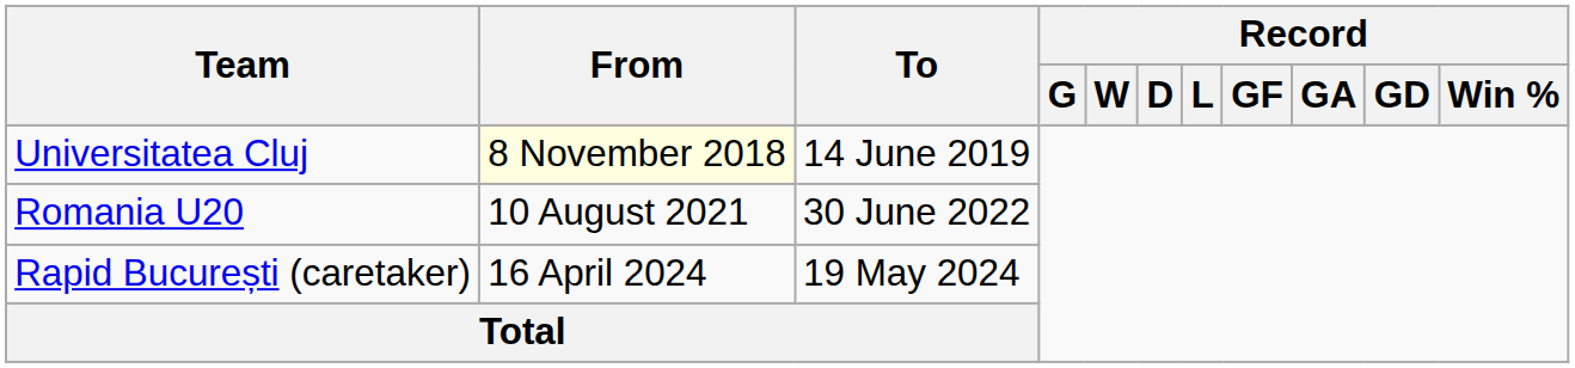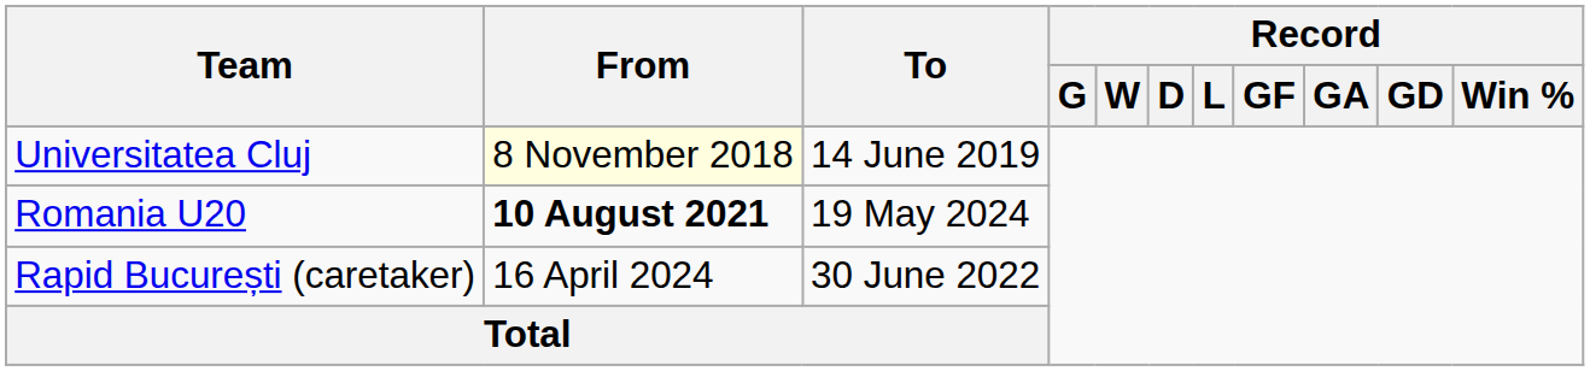Romania U20 | From: normal -> bold
Romania U20 | To: 30 June 2022 -> 19 May 2024
Rapid București (caretaker) | To: 19 May 2024 -> 30 June 2022
